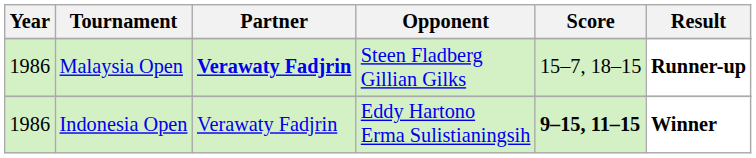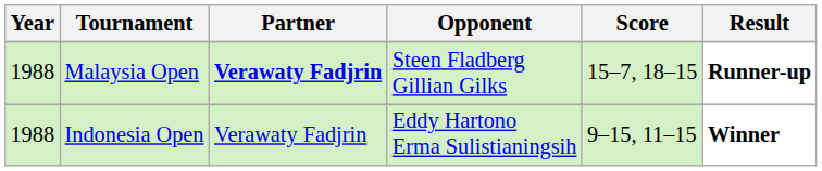Malaysia Open | Year: 1986 -> 1988
Indonesia Open | Year: 1986 -> 1988
Indonesia Open | Score: bold -> normal
